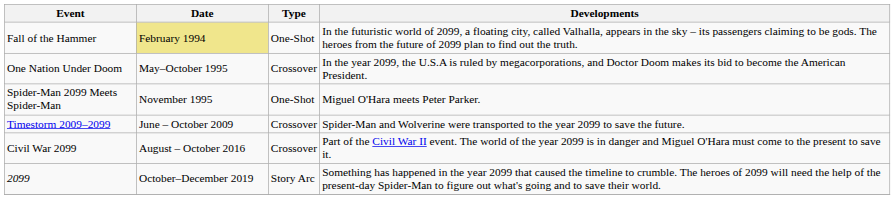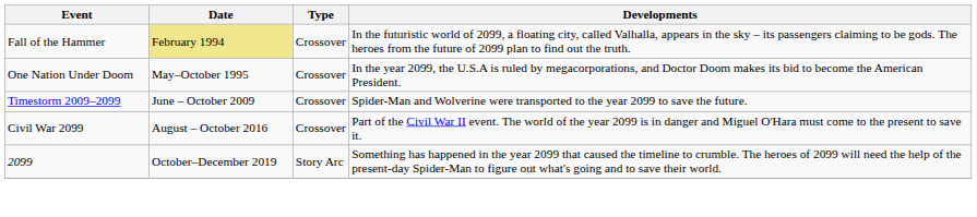Fall of the Hammer | Type: One-Shot -> Crossover
- row: Spider-Man 2099 Meets Spider-Man | November 1995 | One-Shot | Miguel O'Hara meets Peter Parker.
